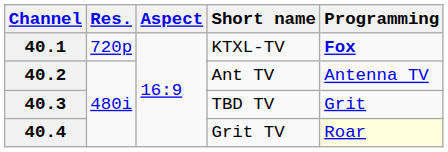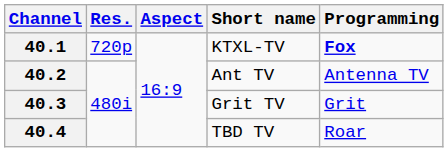40.3 | Short name: TBD TV -> Grit TV
40.4 | Short name: Grit TV -> TBD TV
40.4 | Programming: lightyellow background -> no background
